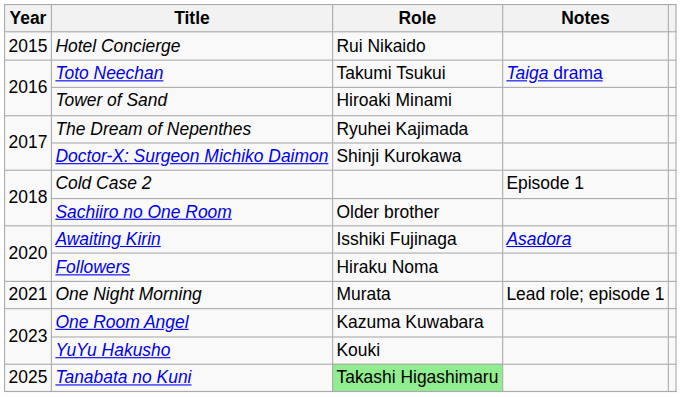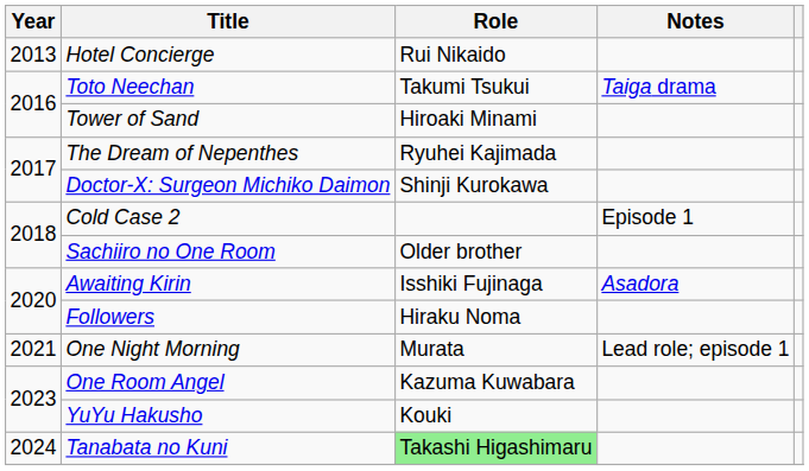Hotel Concierge | Year: 2015 -> 2013
Tanabata no Kuni | Year: 2025 -> 2024
